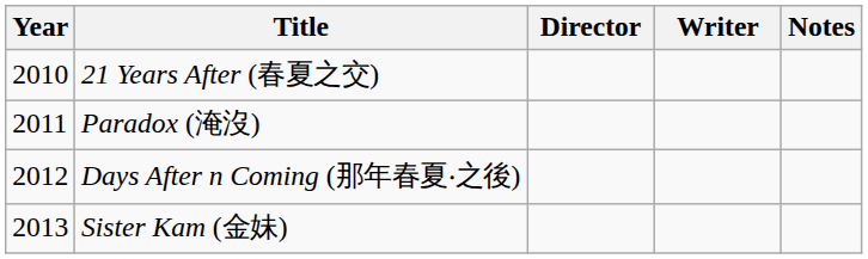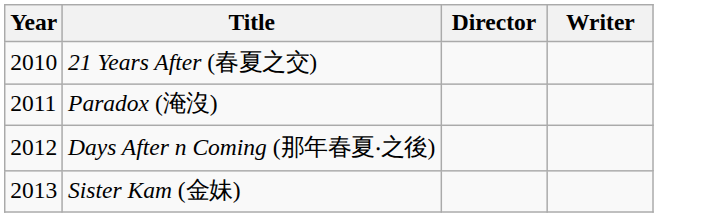- column: Notes
